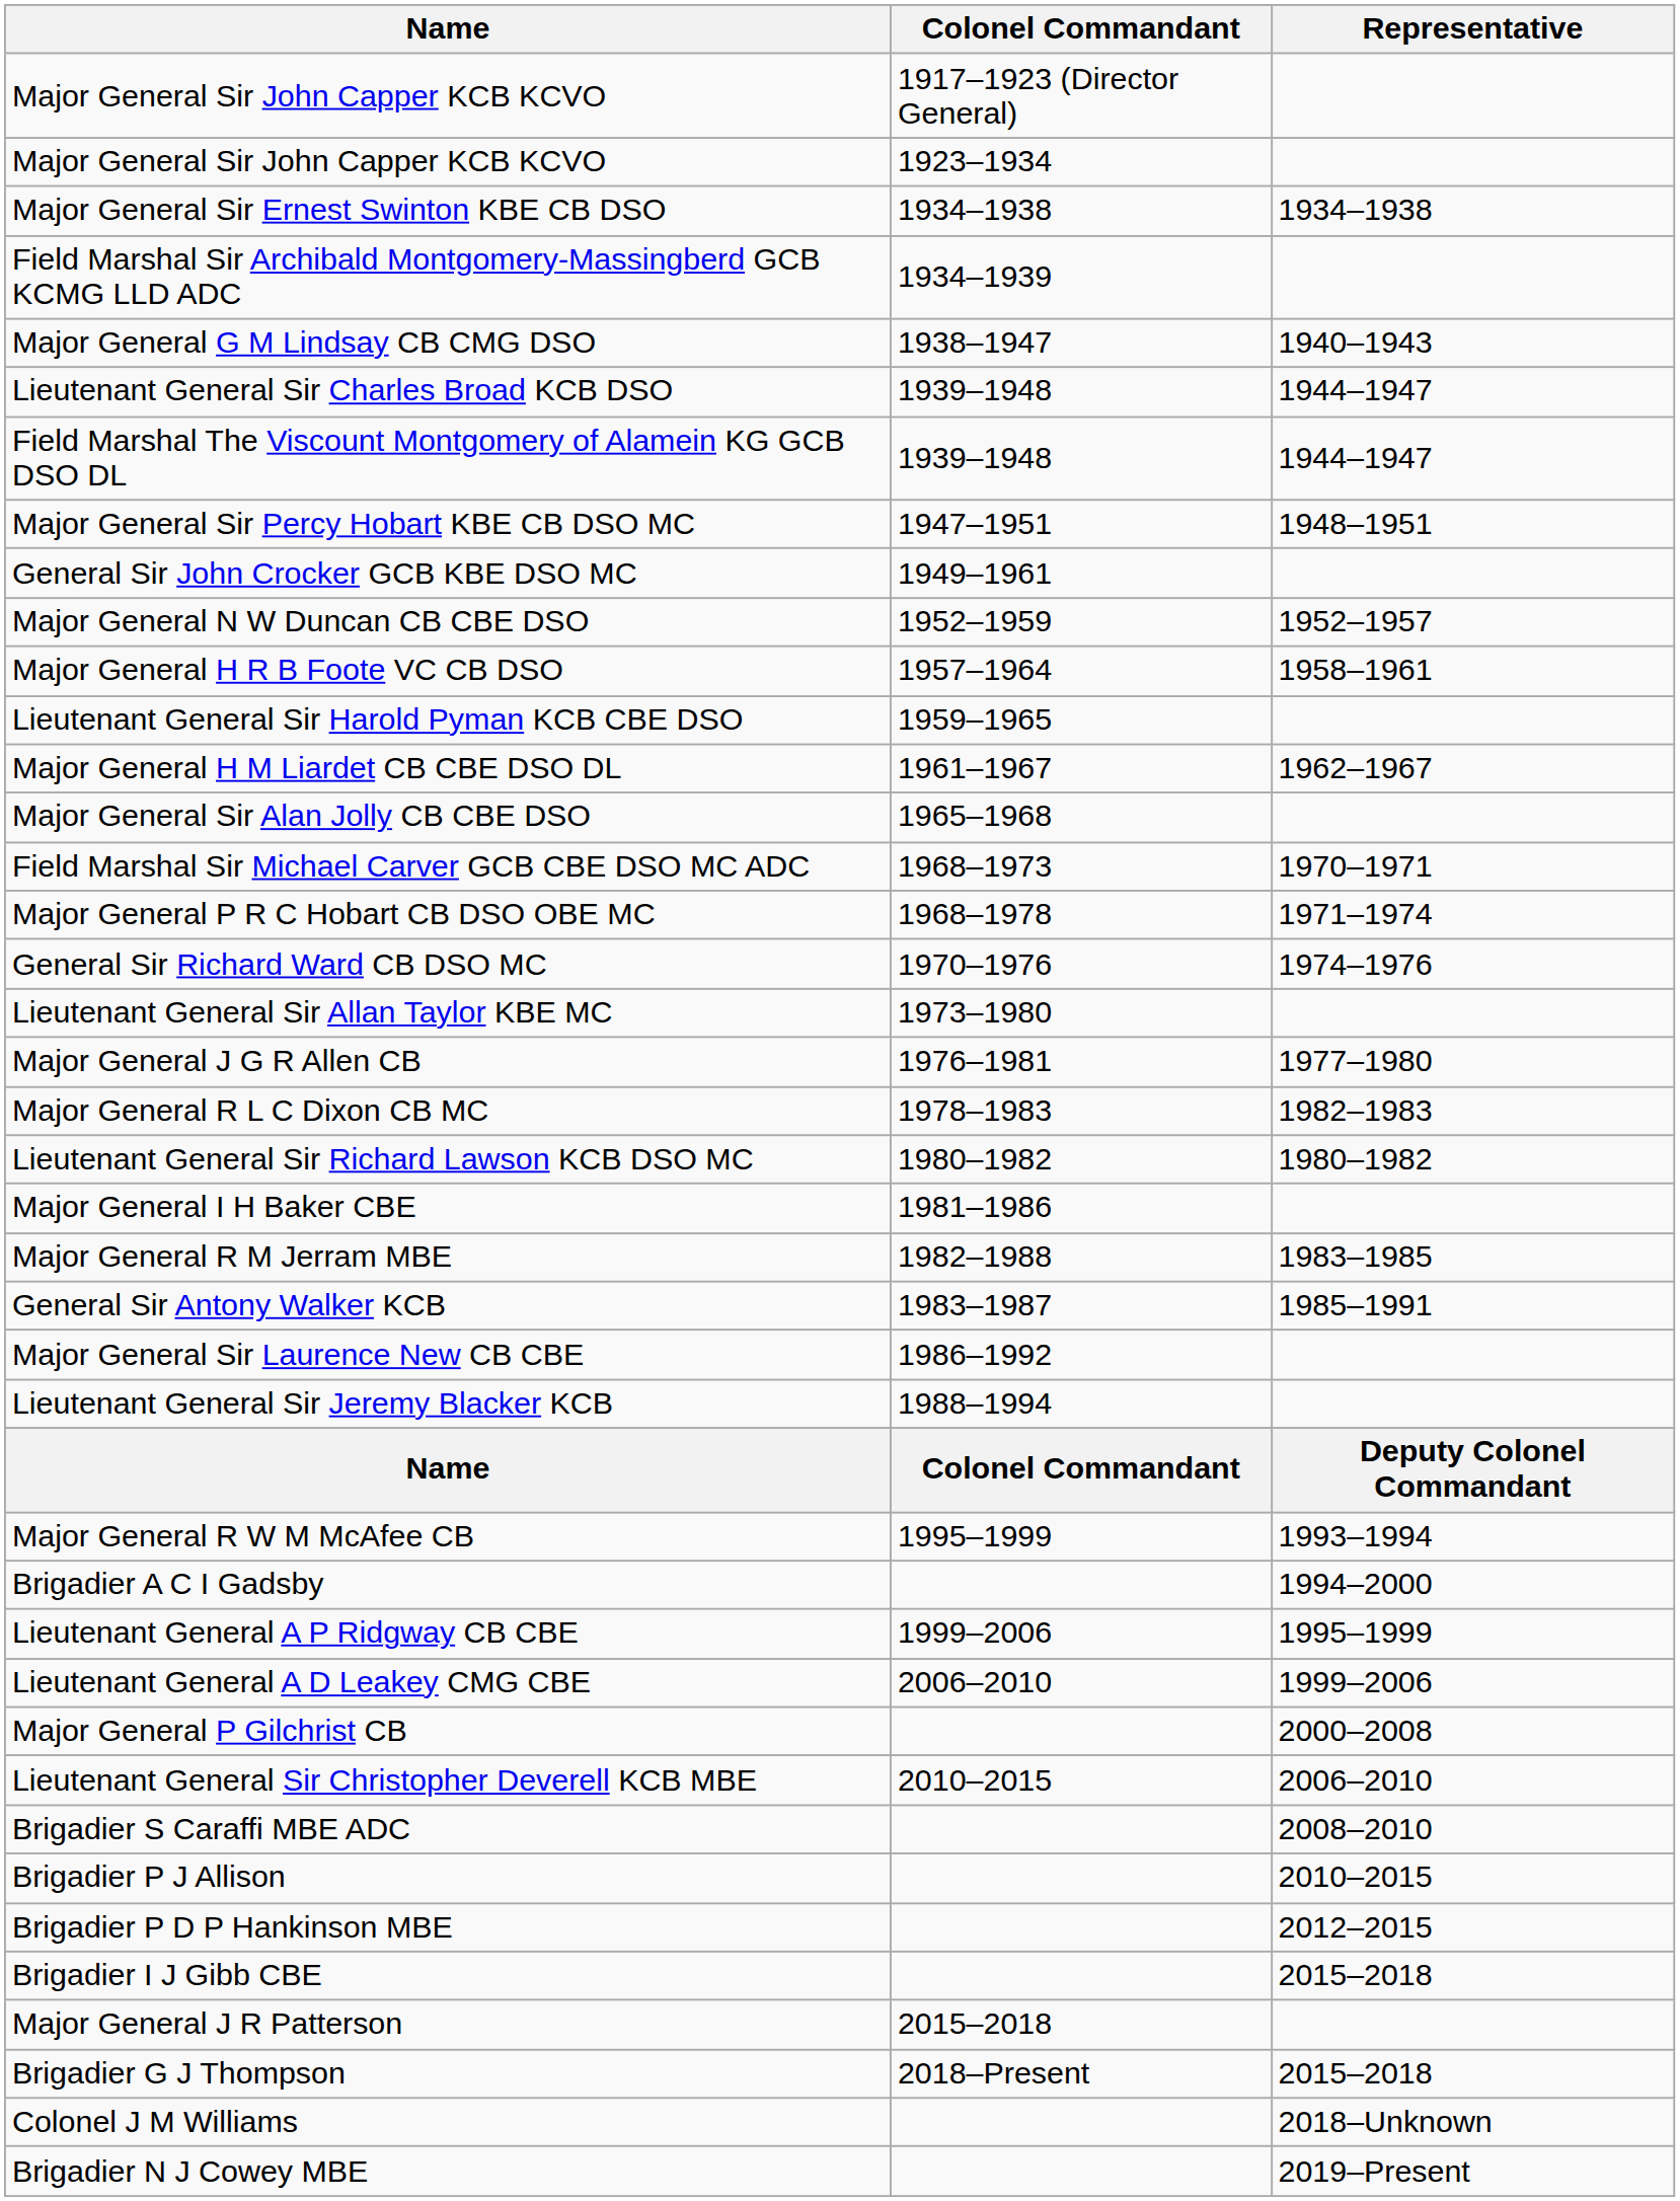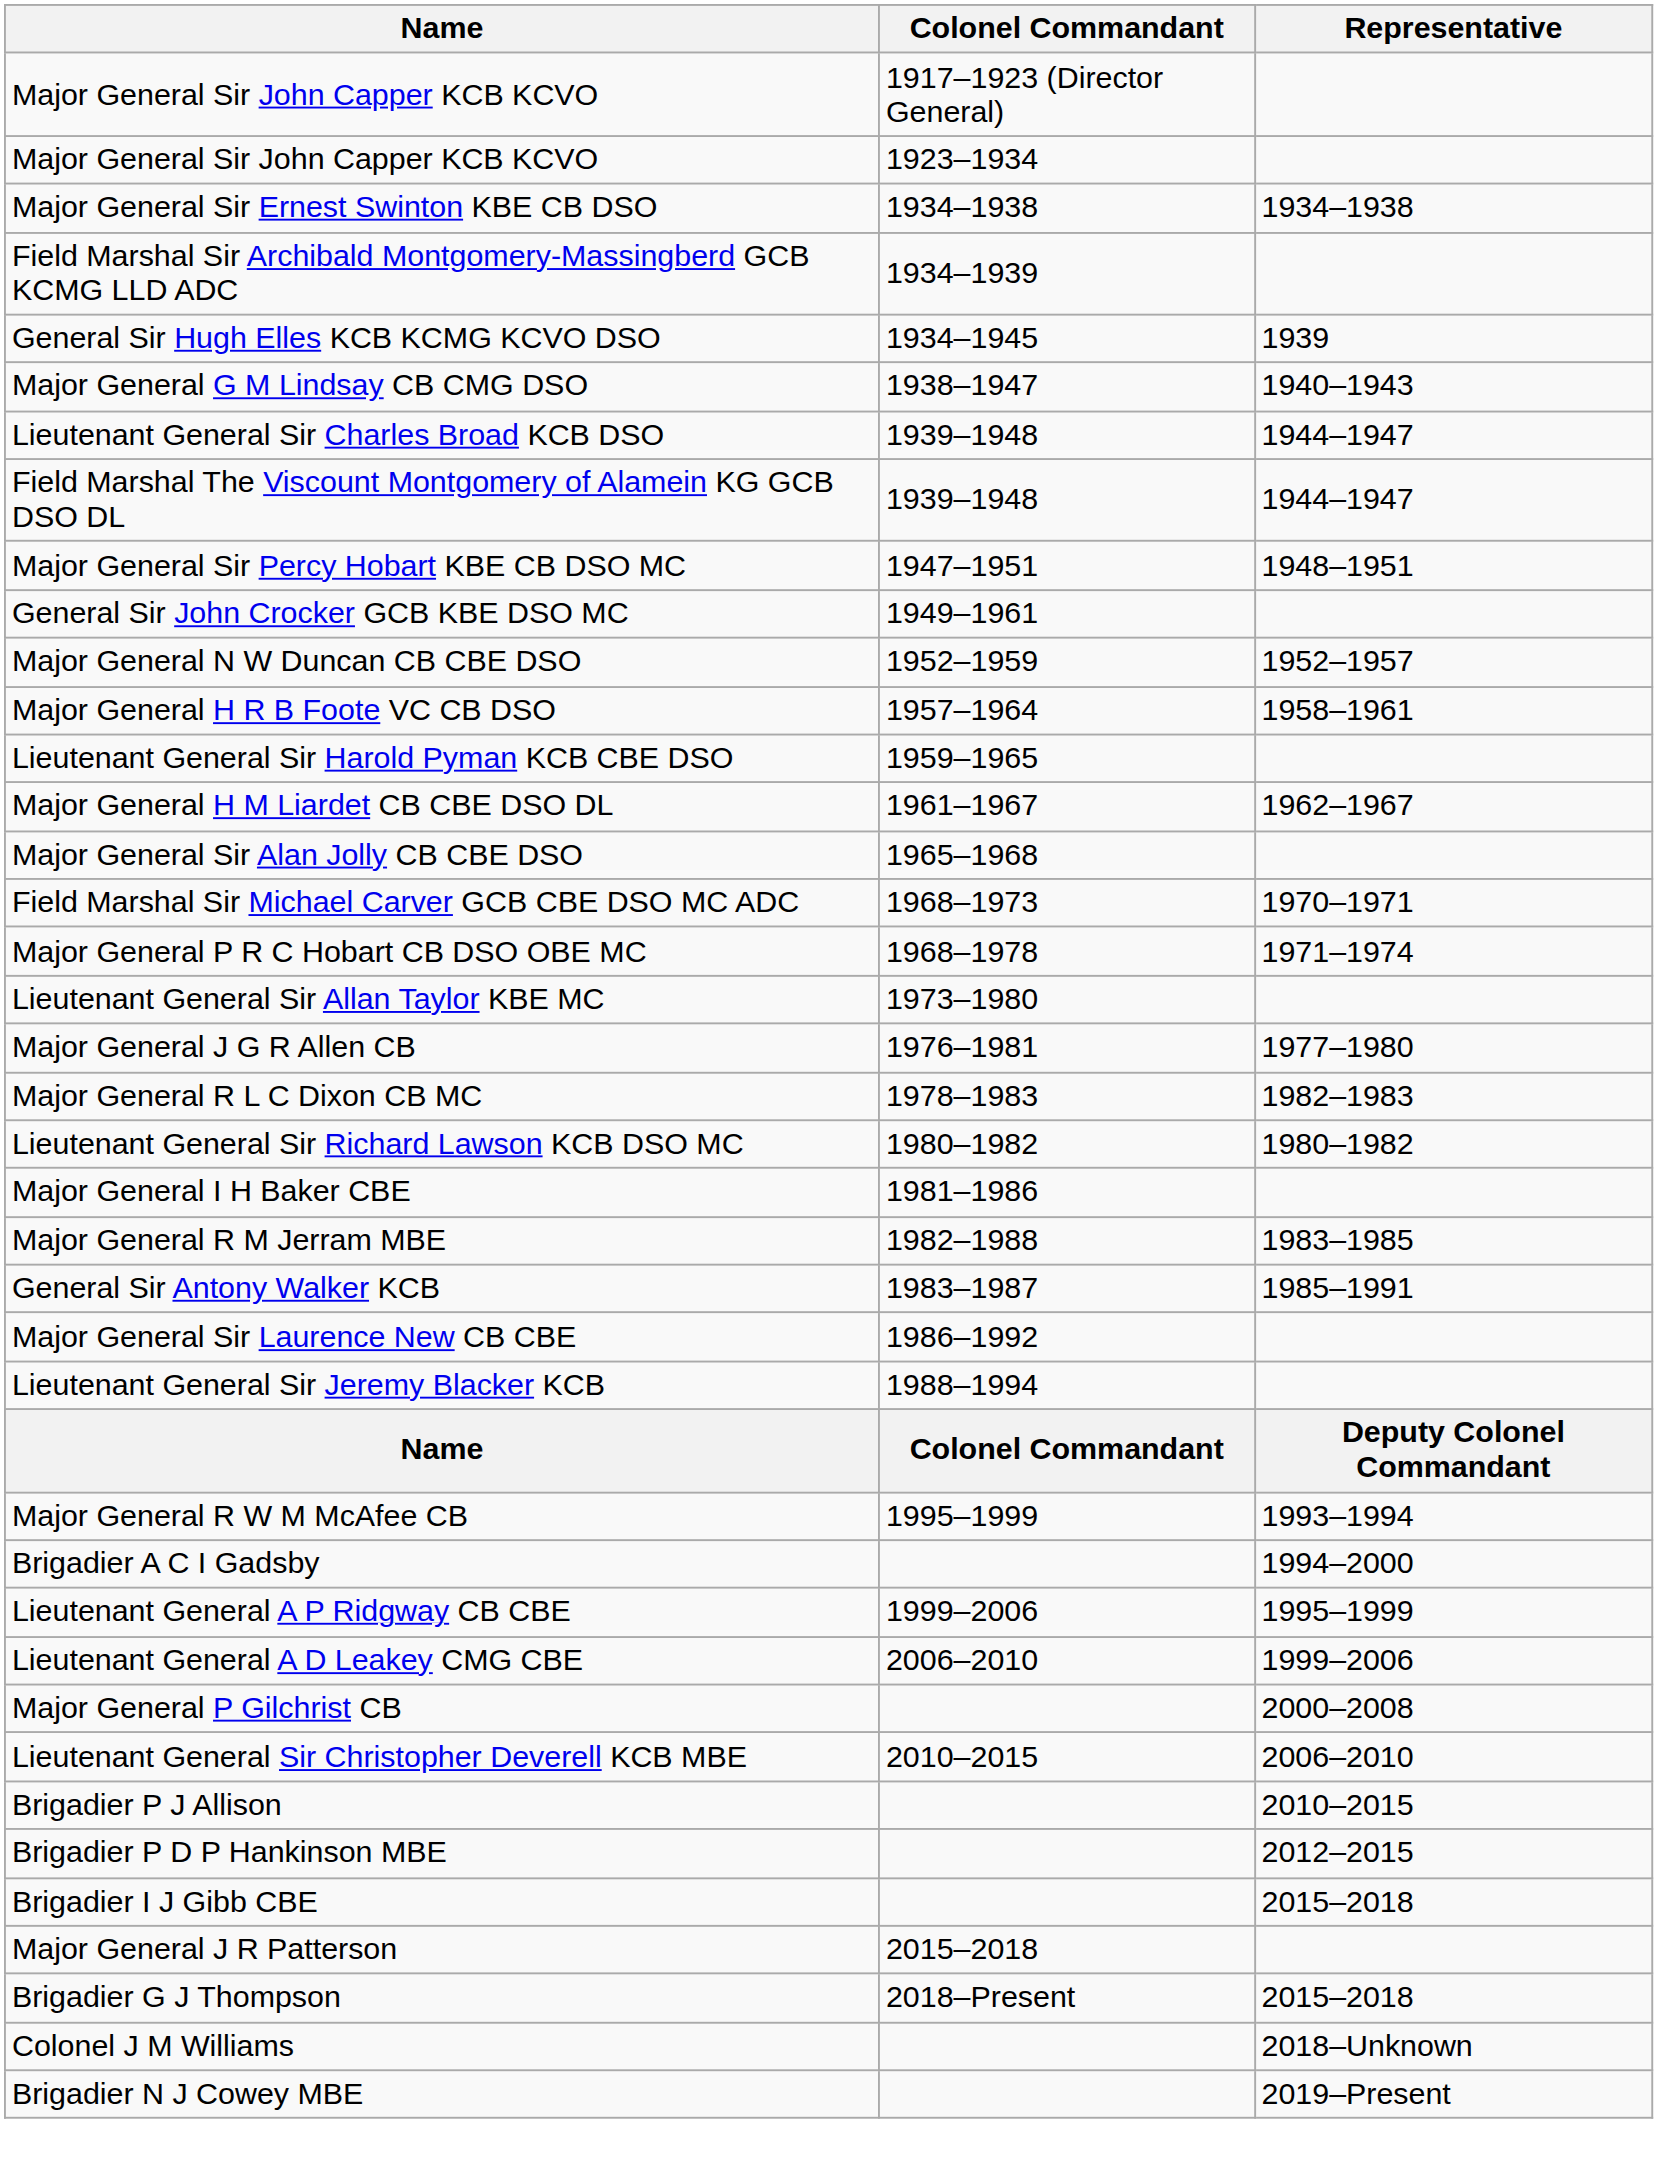+ row: General Sir Hugh Elles KCB KCMG KCVO DSO | 1934–1945 | 1939
- row: General Sir Richard Ward CB DSO MC | 1970–1976 | 1974–1976
- row: Brigadier S Caraffi MBE ADC | 2008–2010
